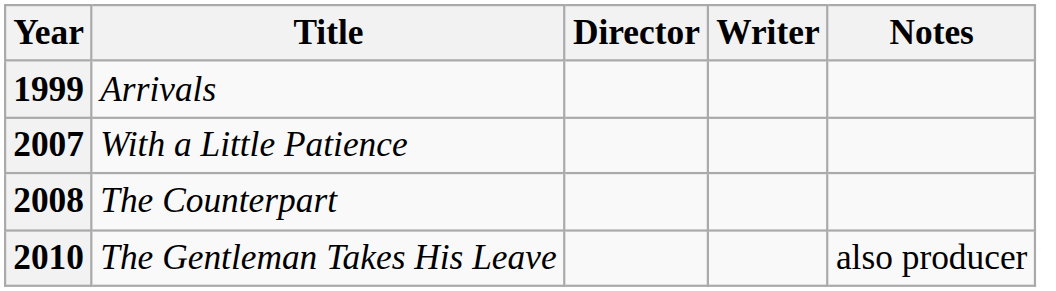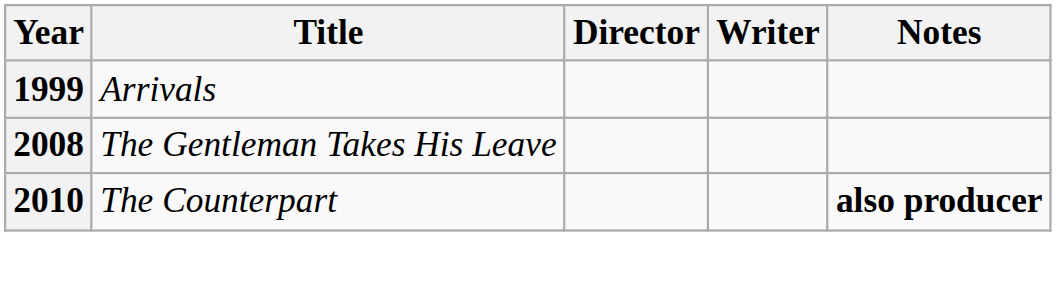- row: 2007 | With a Little Patience
2008 | Title: The Counterpart -> The Gentleman Takes His Leave
2010 | Title: The Gentleman Takes His Leave -> The Counterpart
2010 | Notes: normal -> bold
